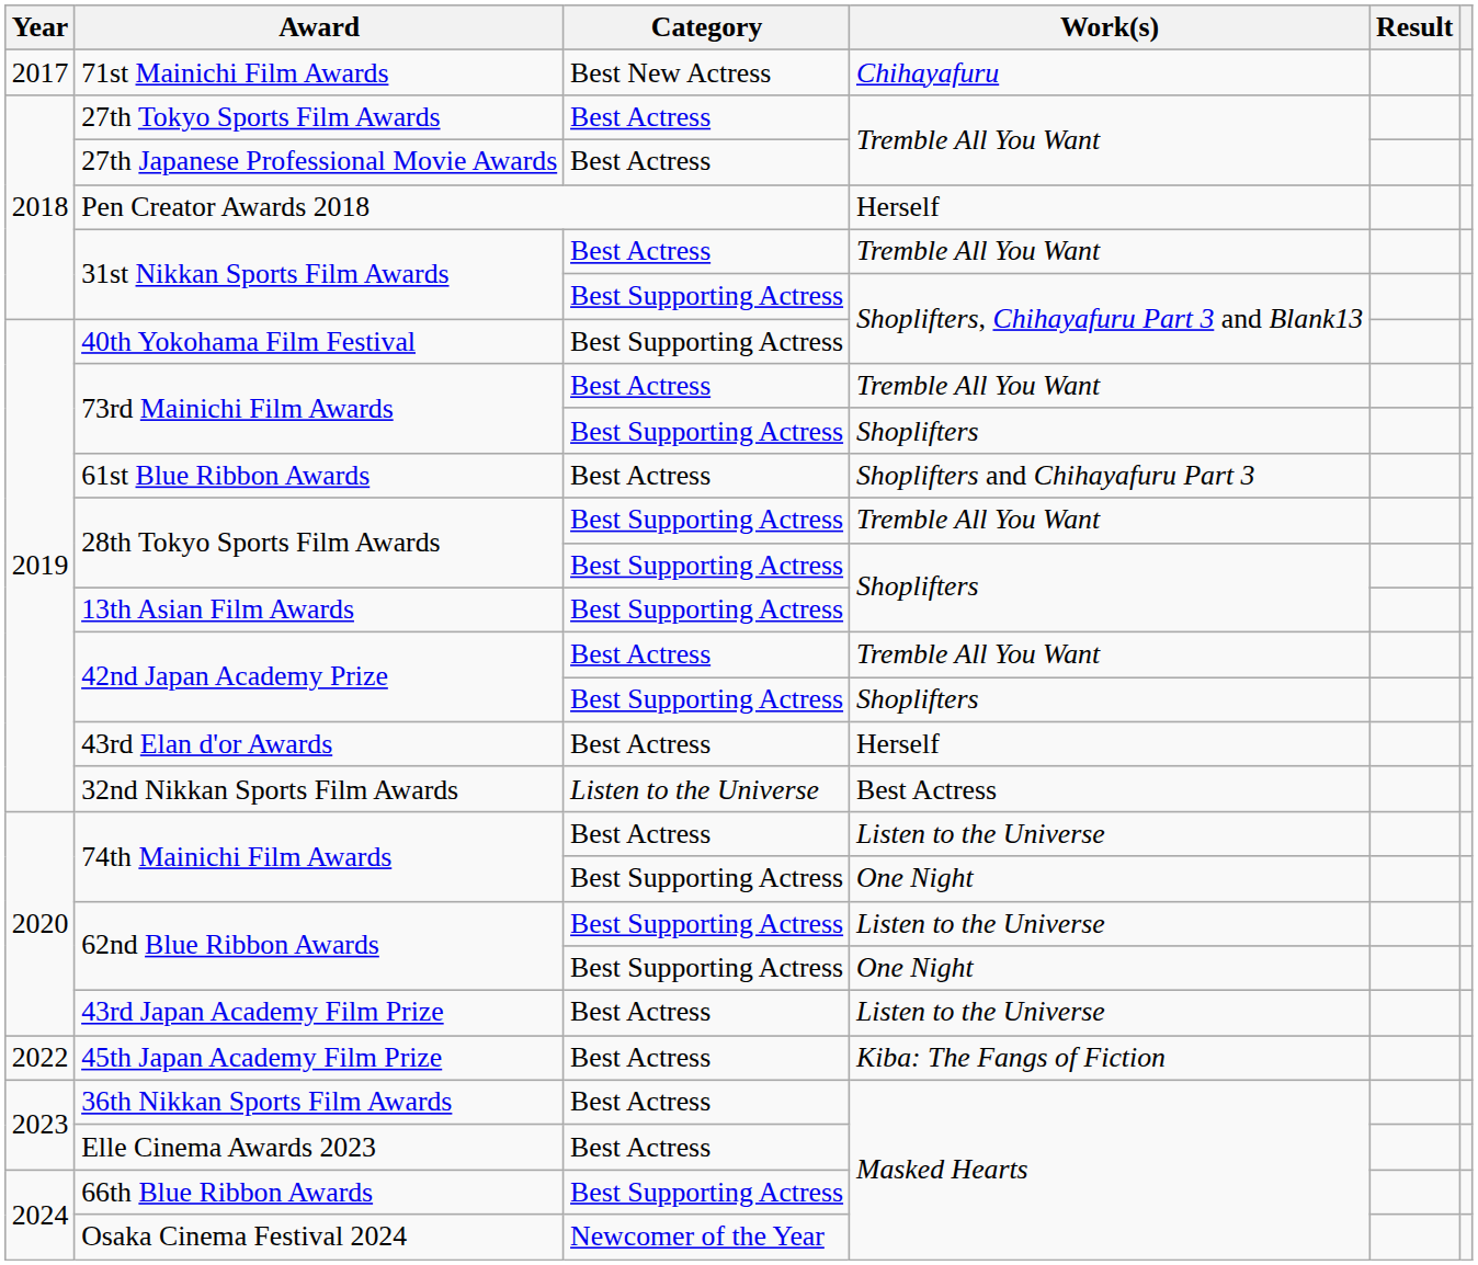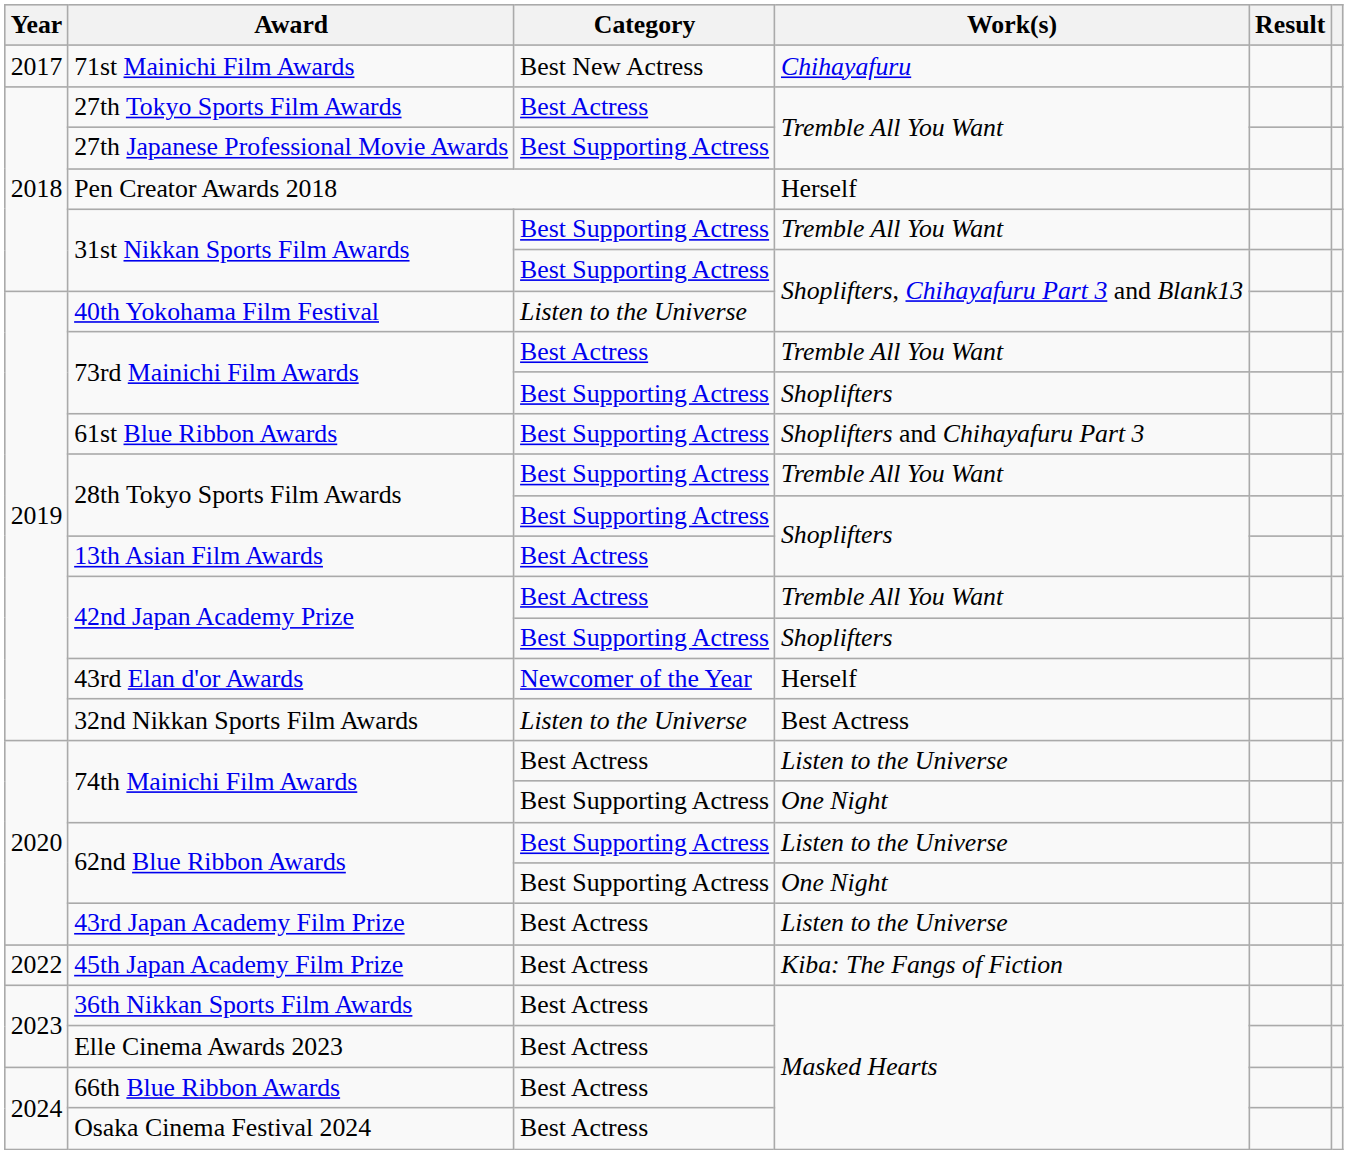27th Japanese Professional Movie Awards | Category: Best Actress -> Best Supporting Actress
31st Nikkan Sports Film Awards / Tremble All You Want | Category: Best Actress -> Best Supporting Actress
40th Yokohama Film Festival | Category: Best Supporting Actress -> Listen to the Universe
61st Blue Ribbon Awards | Category: Best Actress -> Best Supporting Actress
13th Asian Film Awards | Category: Best Supporting Actress -> Best Actress
43rd Elan d'or Awards | Category: Best Actress -> Newcomer of the Year
66th Blue Ribbon Awards | Category: Best Supporting Actress -> Best Actress
Osaka Cinema Festival 2024 | Category: Newcomer of the Year -> Best Actress
